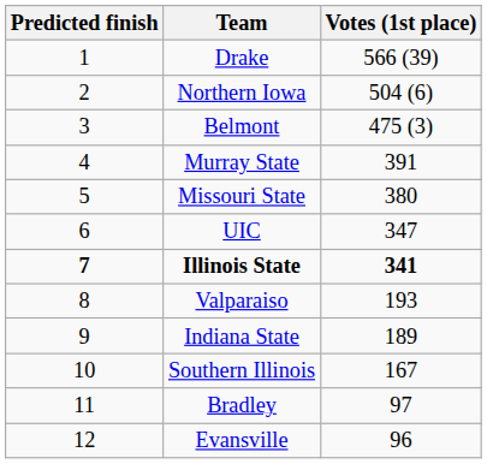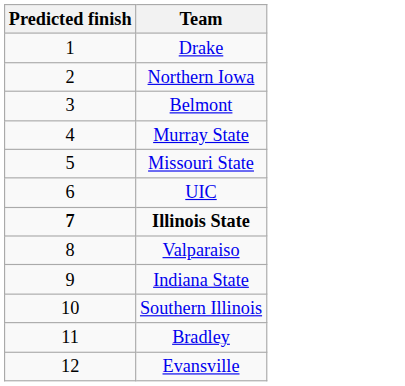- column: Votes (1st place) | 566 (39) | 504 (6) | 475 (3) | 391 | 380 | 347 | 341 | 193 | 189 | 167 | 97 | 96
